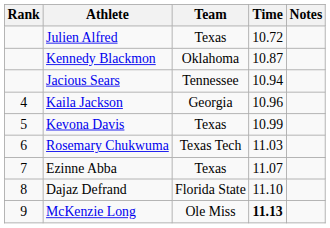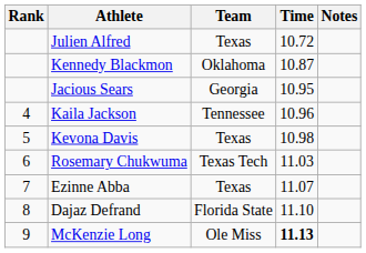Jacious Sears | Team: Tennessee -> Georgia
Jacious Sears | Time: 10.94 -> 10.95
Kaila Jackson | Team: Georgia -> Tennessee
Kevona Davis | Time: 10.99 -> 10.98
